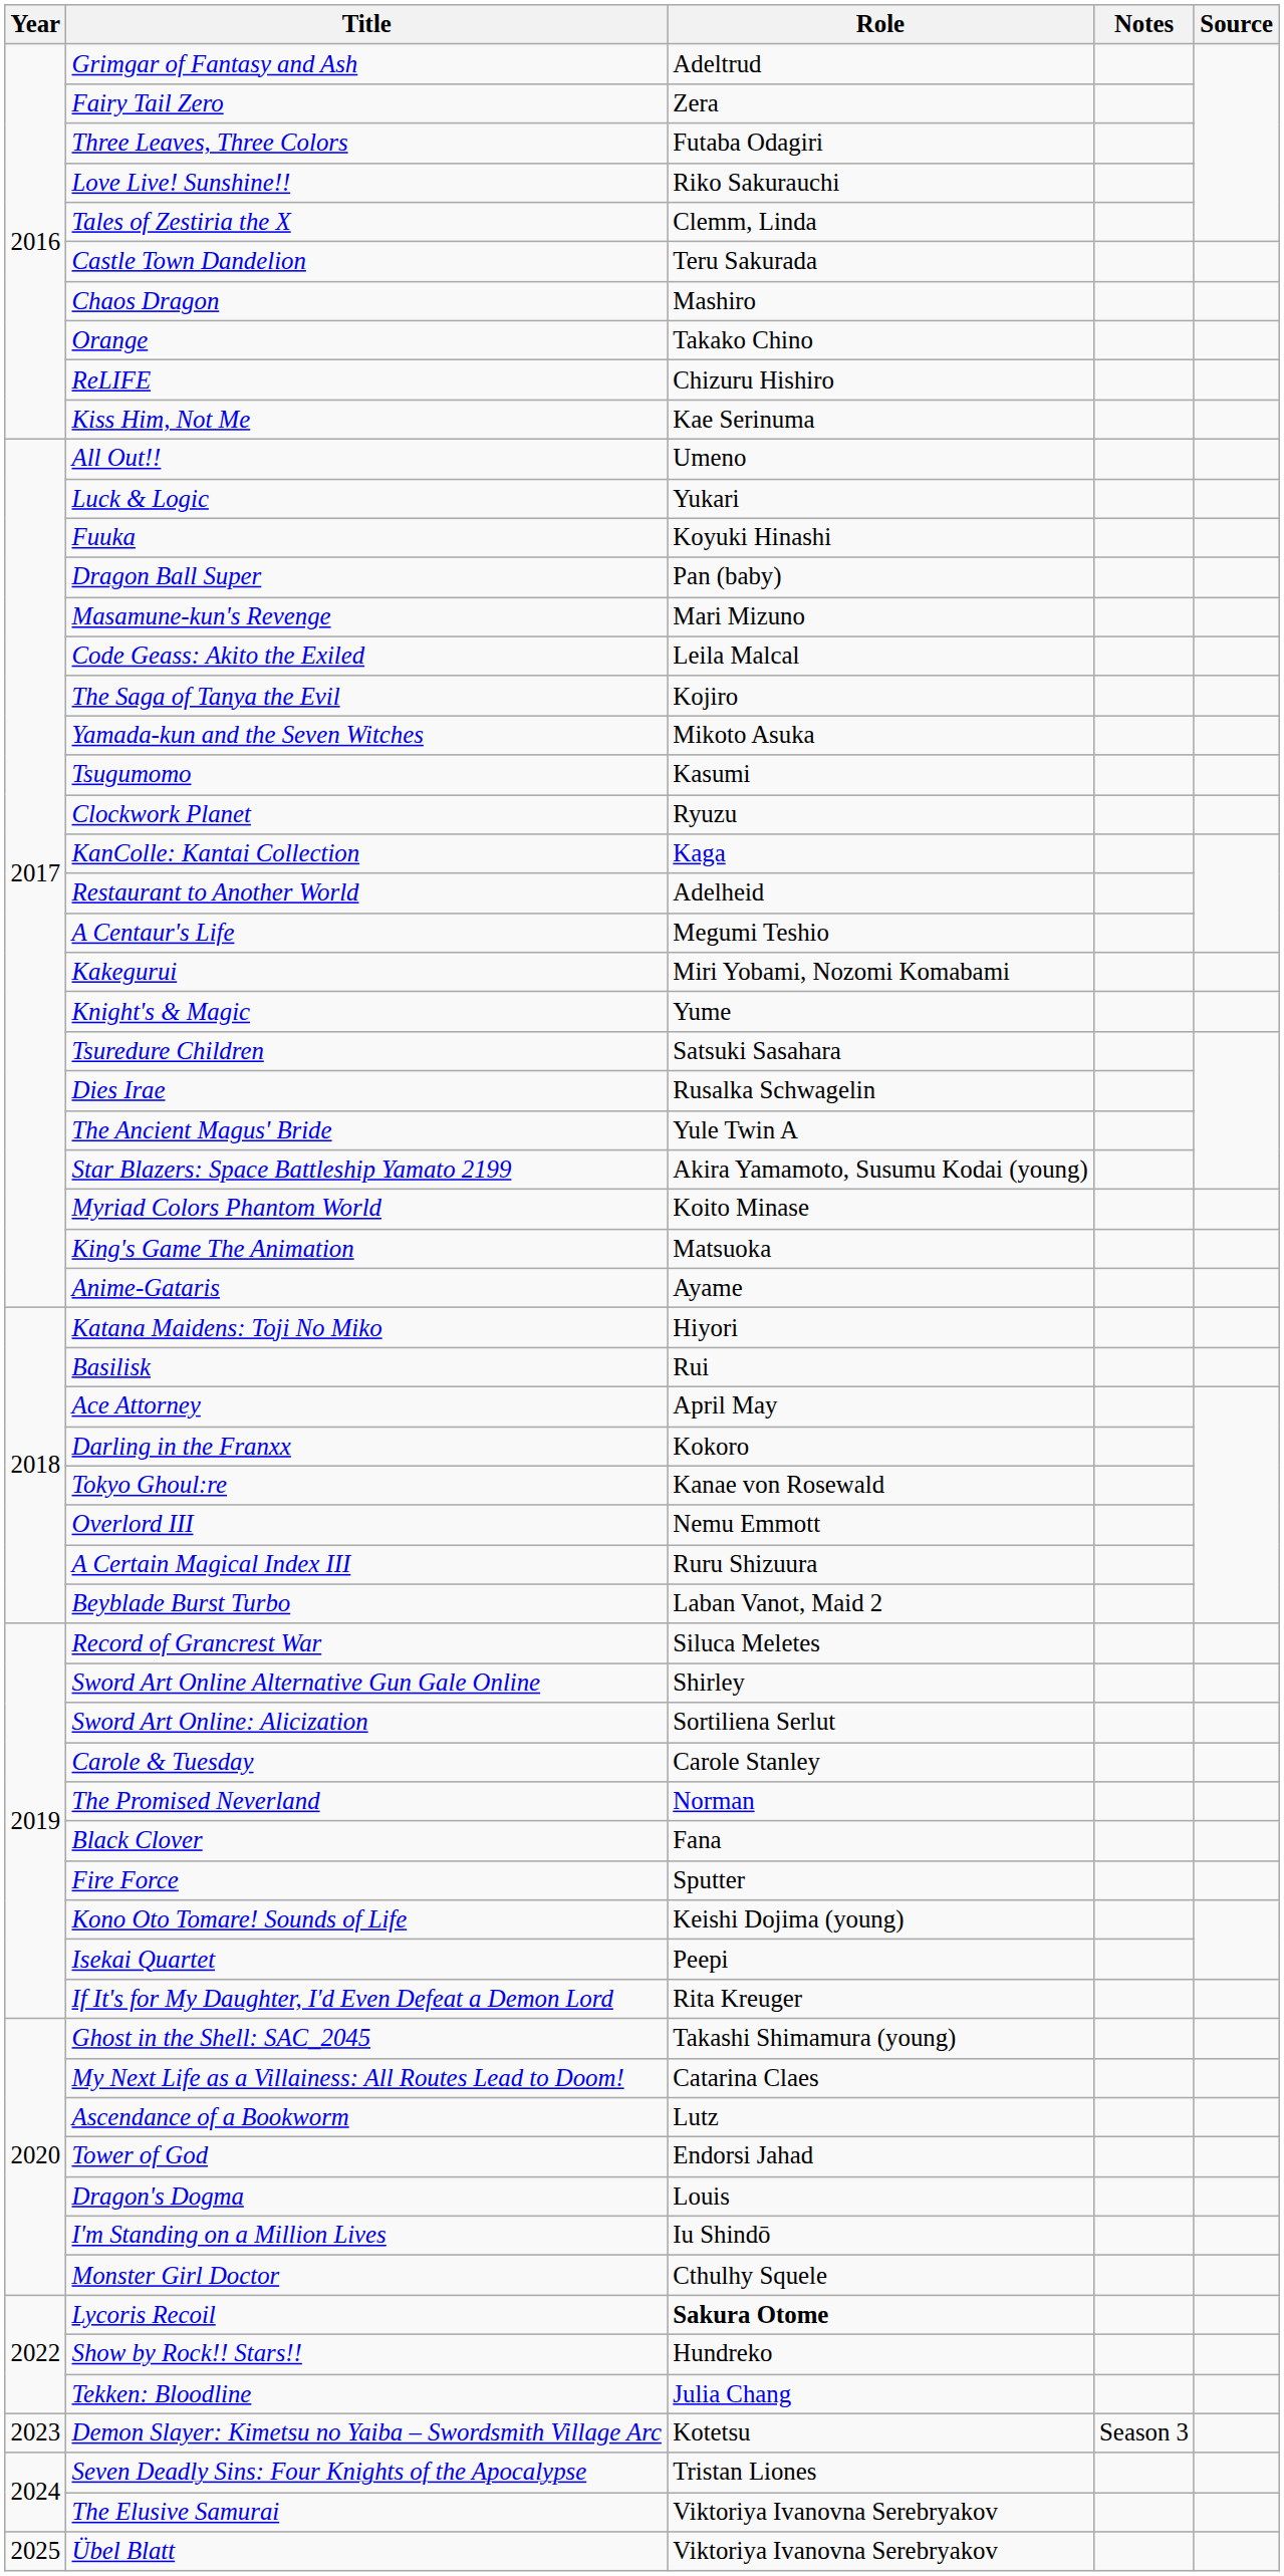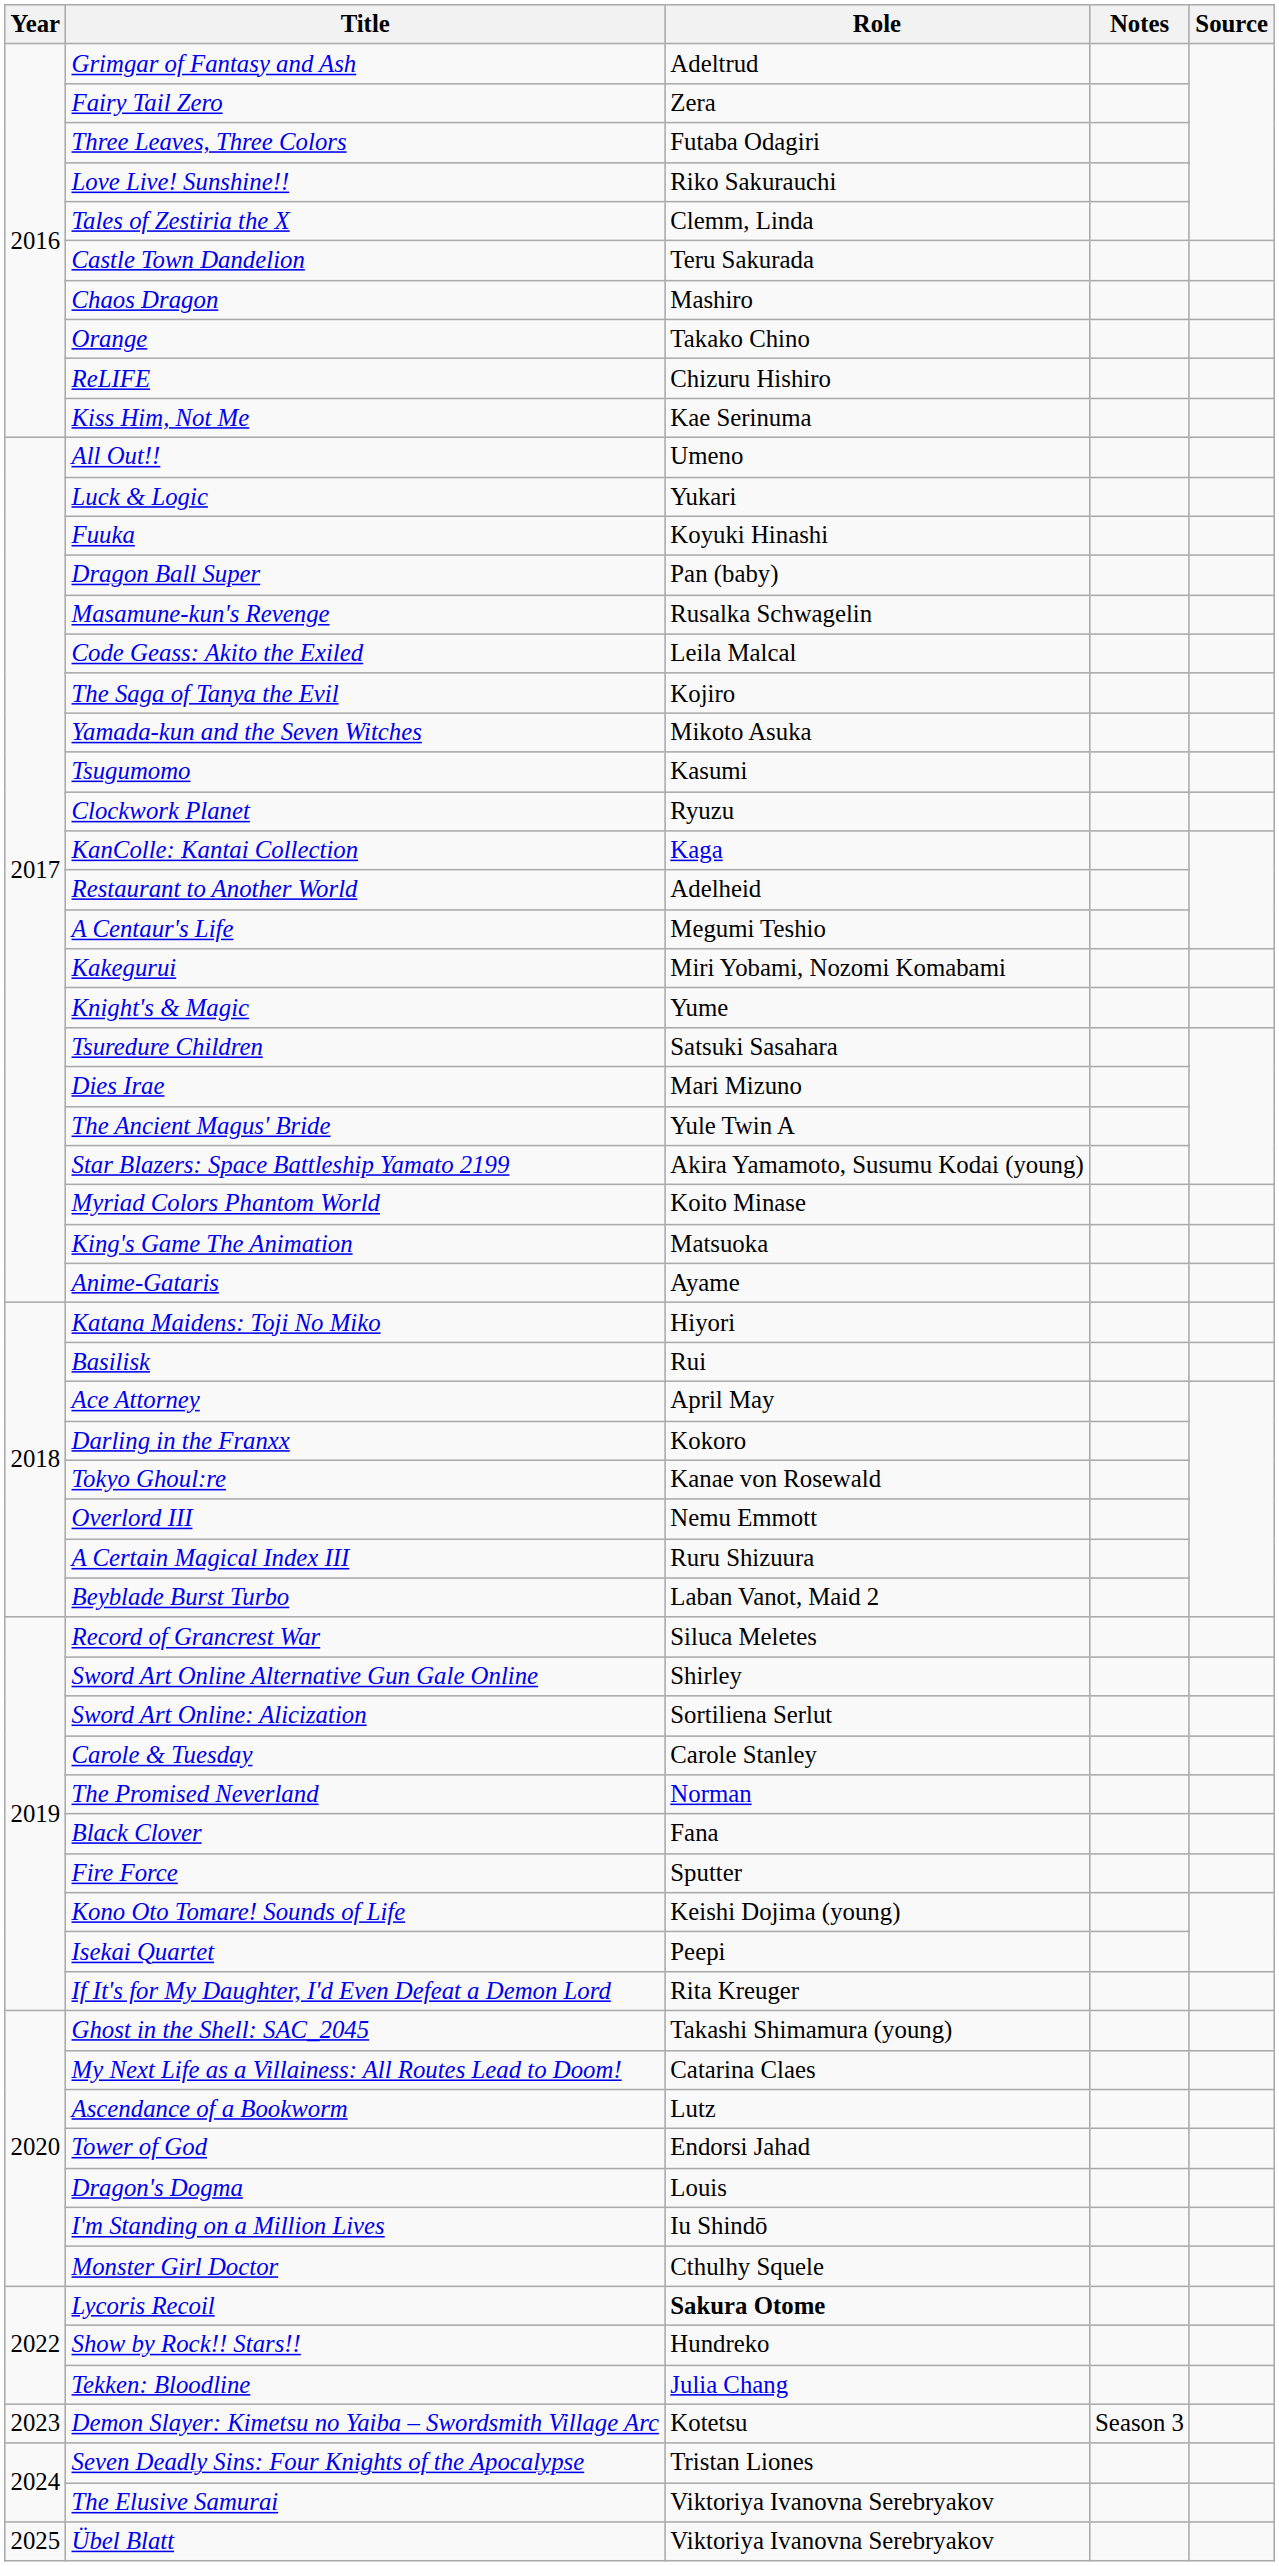Masamune-kun's Revenge | Role: Mari Mizuno -> Rusalka Schwagelin
Dies Irae | Role: Rusalka Schwagelin -> Mari Mizuno
